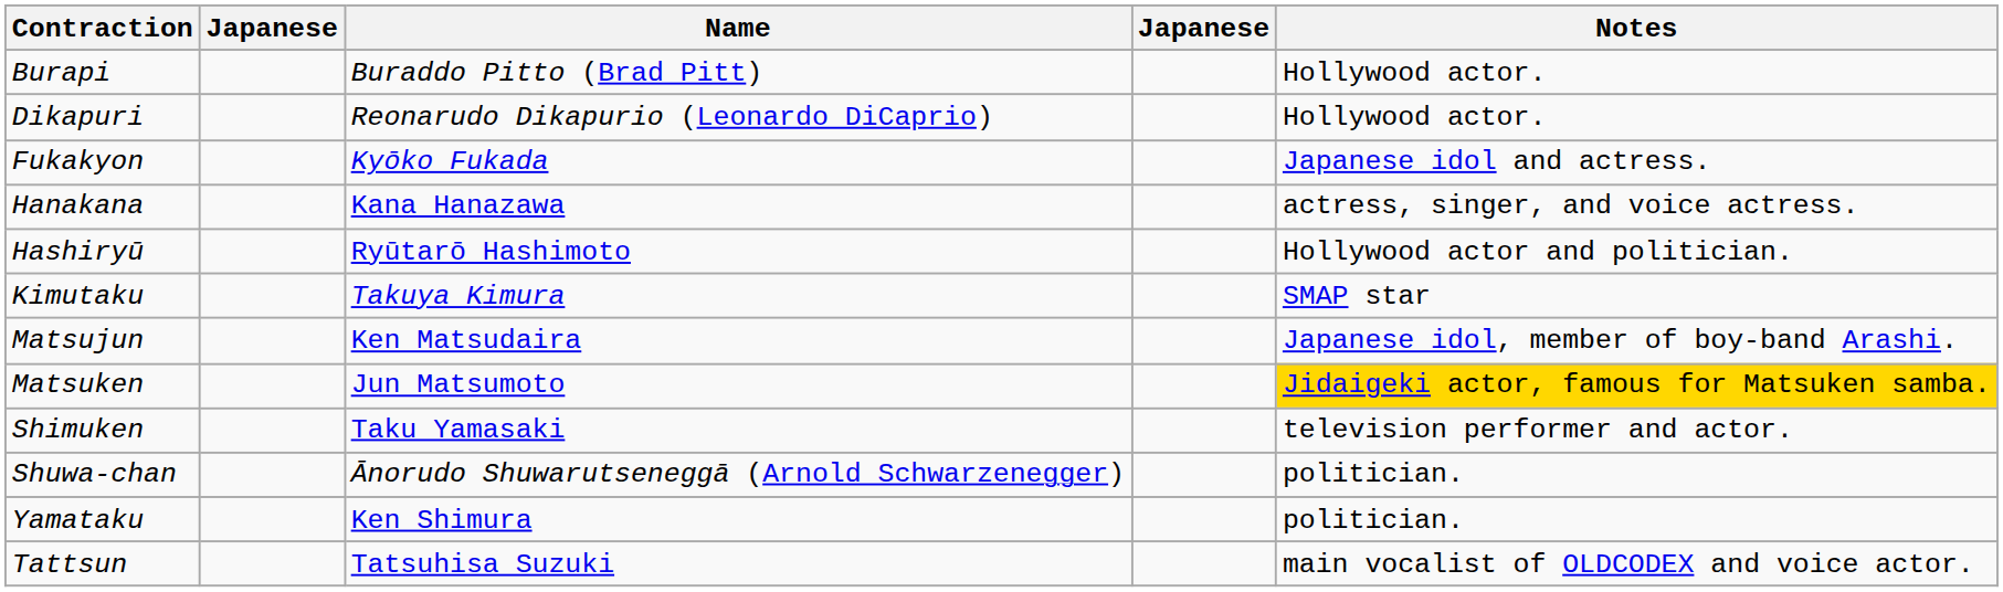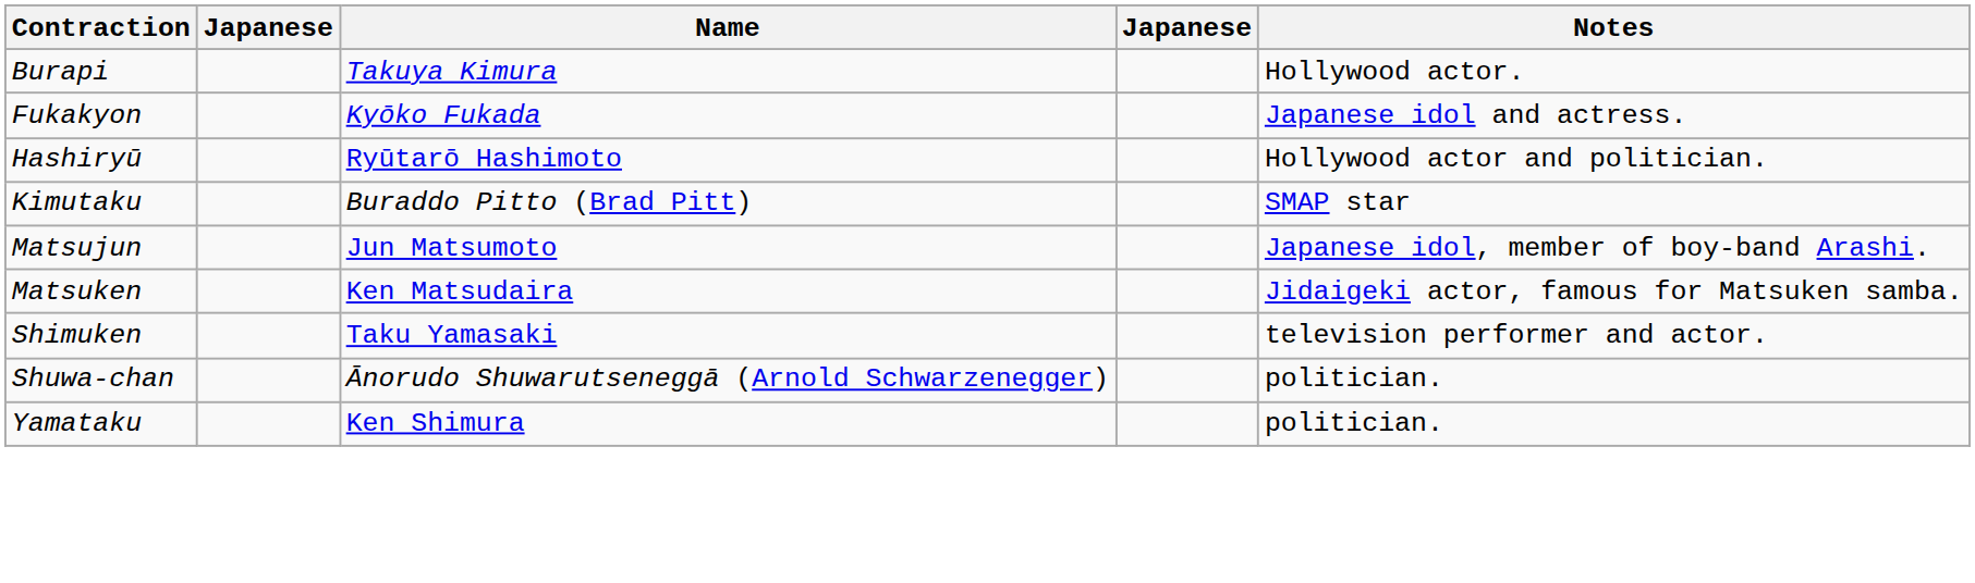Burapi | Name: Buraddo Pitto (Brad Pitt) -> Takuya Kimura
- row: Dikapuri | Reonarudo Dikapurio (Leonardo DiCaprio) | Hollywood actor.
- row: Hanakana | Kana Hanazawa | actress, singer, and voice actress.
Kimutaku | Name: Takuya Kimura -> Buraddo Pitto (Brad Pitt)
Matsujun | Name: Ken Matsudaira -> Jun Matsumoto
Matsuken | Name: Jun Matsumoto -> Ken Matsudaira
Matsuken | Notes: gold background -> no background
- row: Tattsun | Tatsuhisa Suzuki | main vocalist of OLDCODEX and voice actor.
